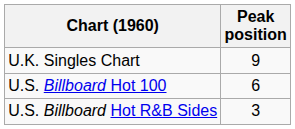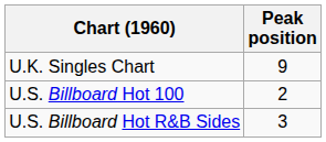U.S. Billboard Hot 100 | Peak position: 6 -> 2
